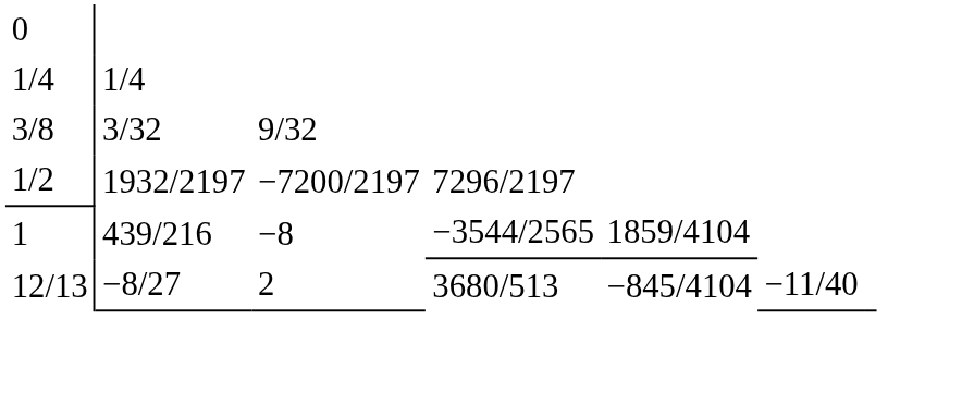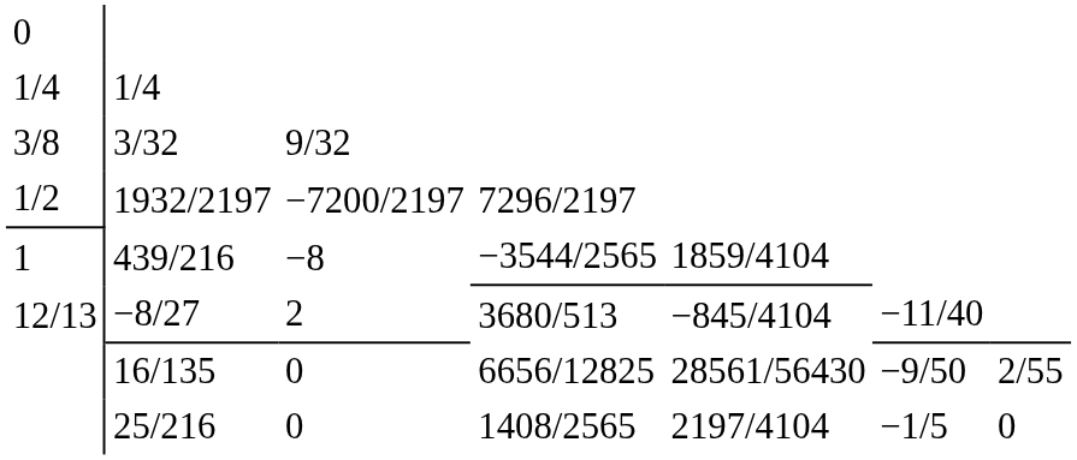+ row: 16/135 | 0 | 6656/12825 | 28561/56430 | −9/50 | 2/55
+ row: 25/216 | 0 | 1408/2565 | 2197/4104 | −1/5 | 0
